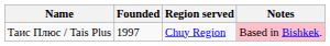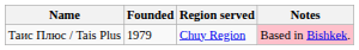Таис Плюс / Tais Plus | Founded: 1997 -> 1979
